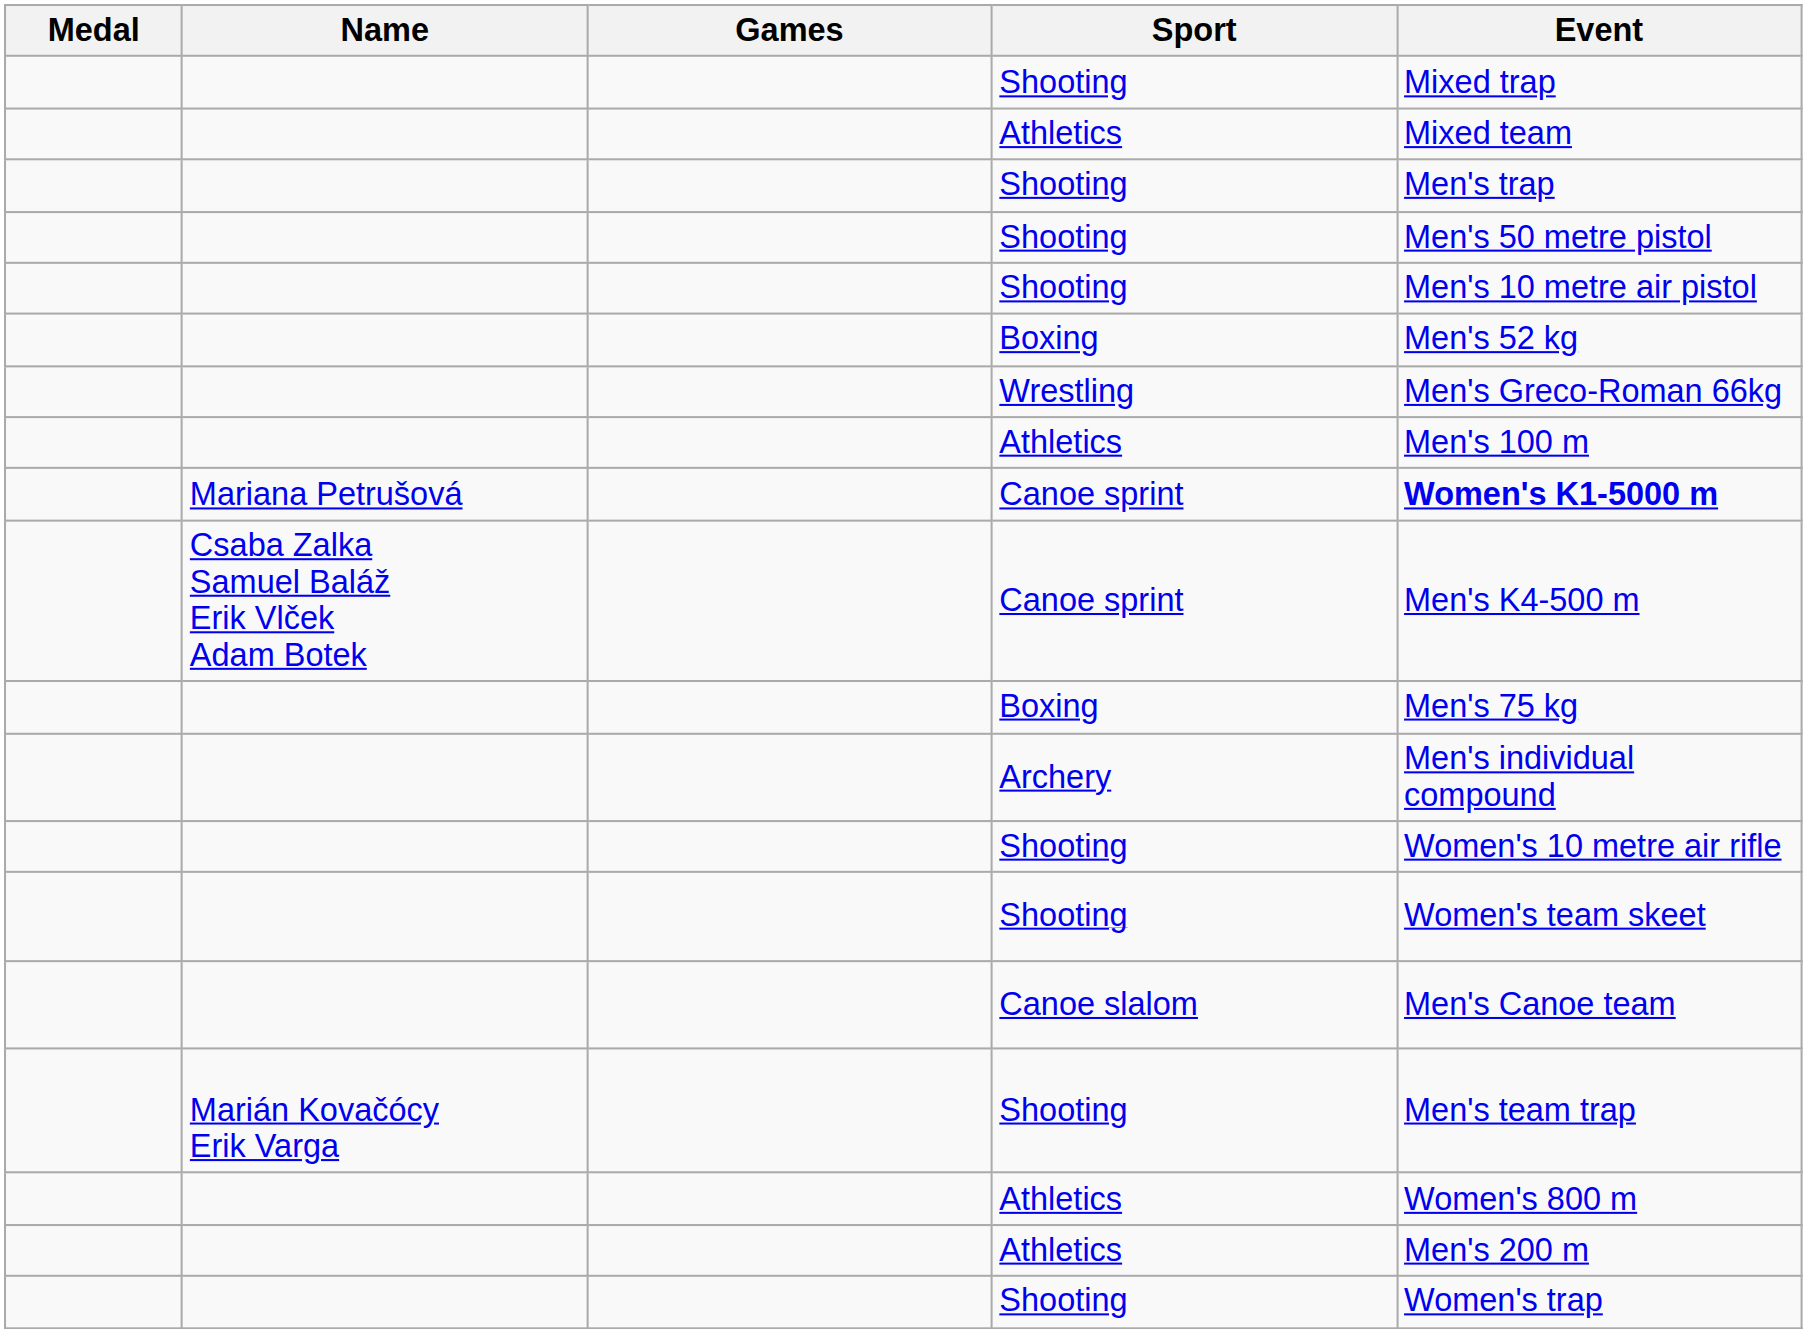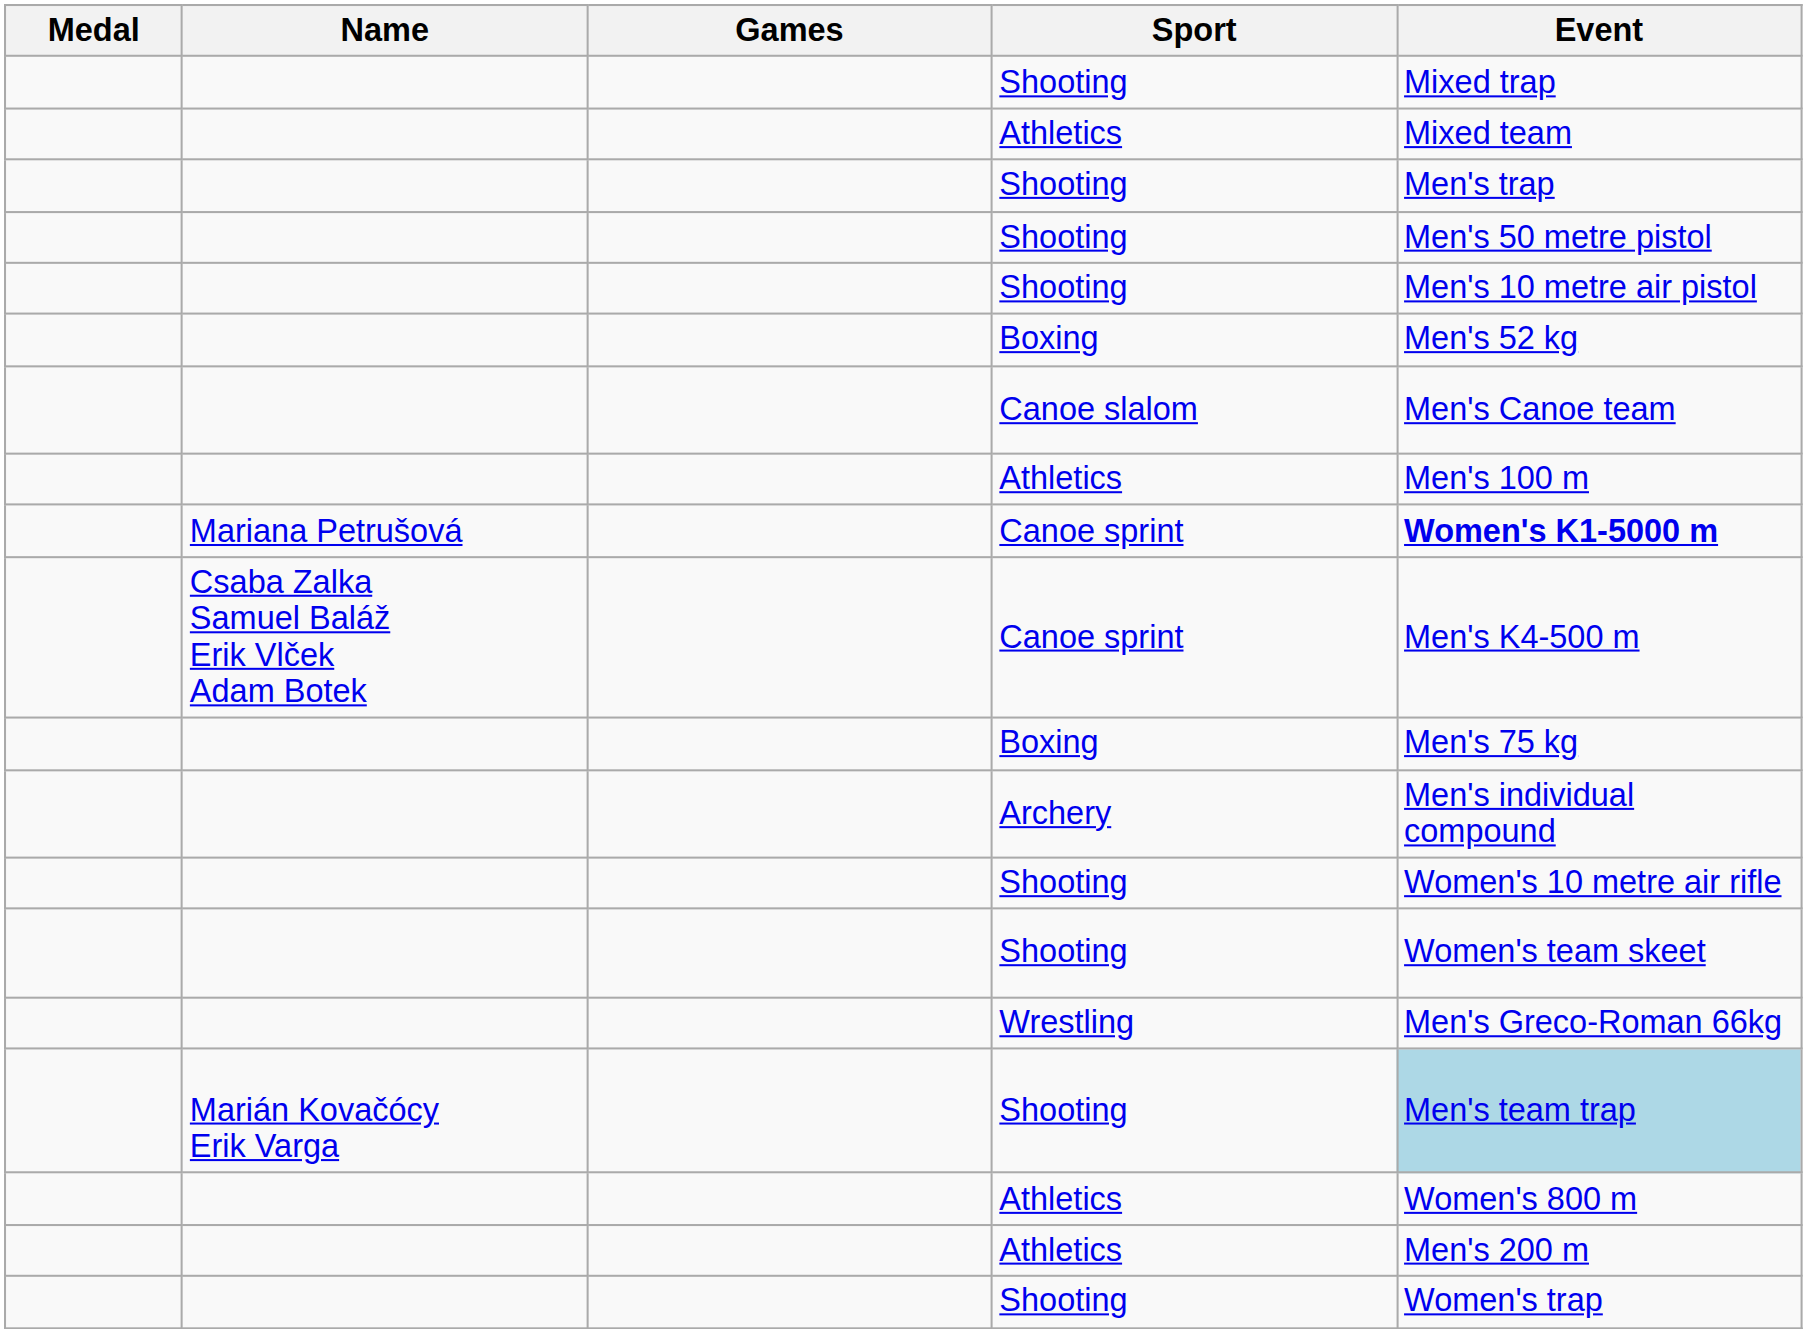rows swapped: Wrestling <-> Canoe slalom
Marián Kovačócy Erik Varga / Shooting | Event: no background -> lightblue background
